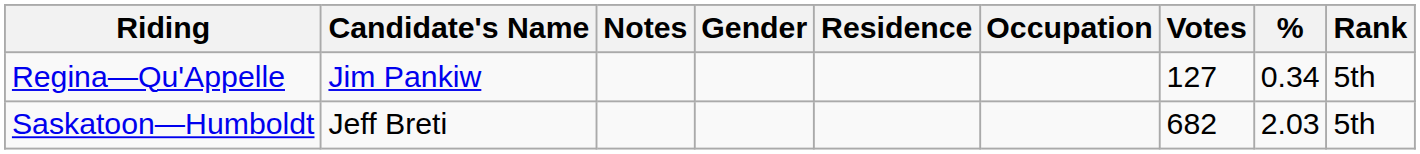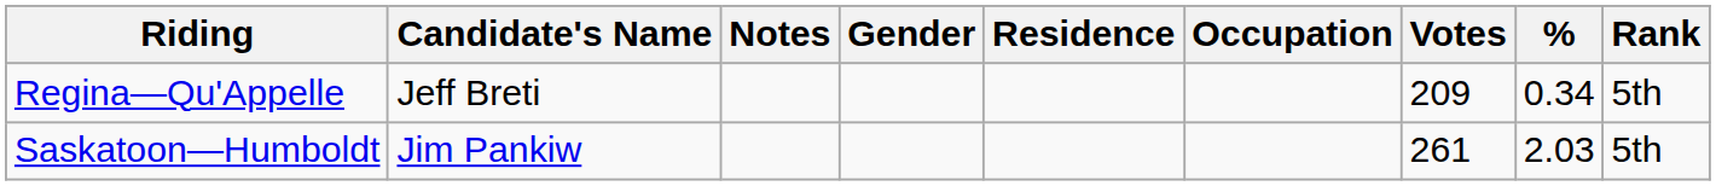Regina—Qu'Appelle | Candidate's Name: Jim Pankiw -> Jeff Breti
Regina—Qu'Appelle | Votes: 127 -> 209
Saskatoon—Humboldt | Candidate's Name: Jeff Breti -> Jim Pankiw
Saskatoon—Humboldt | Votes: 682 -> 261
